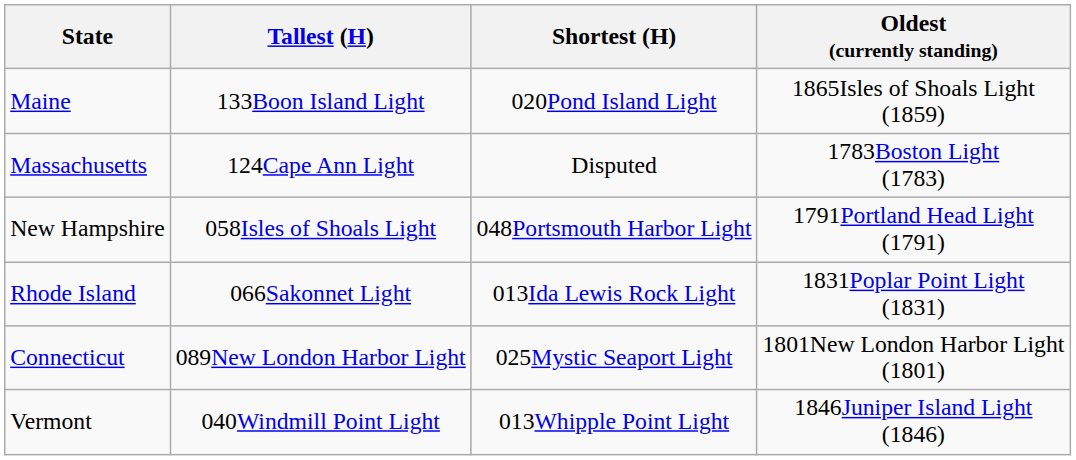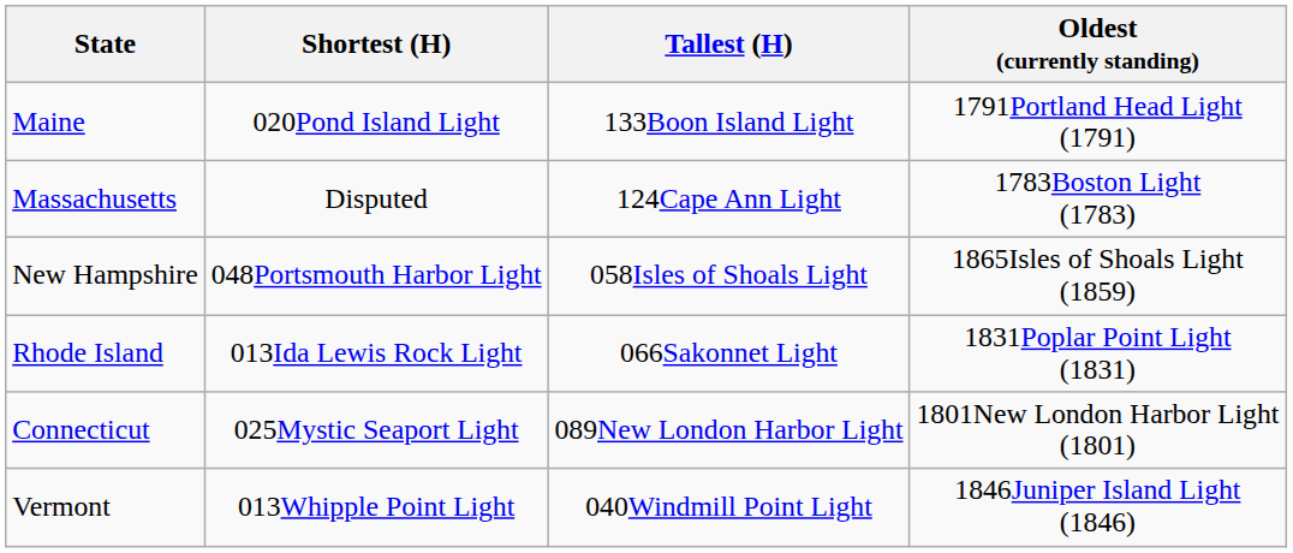columns swapped: Tallest (H) <-> Shortest (H)
Maine | Oldest (currently standing): 1865Isles of Shoals Light (1859) -> 1791Portland Head Light (1791)
New Hampshire | Oldest (currently standing): 1791Portland Head Light (1791) -> 1865Isles of Shoals Light (1859)
